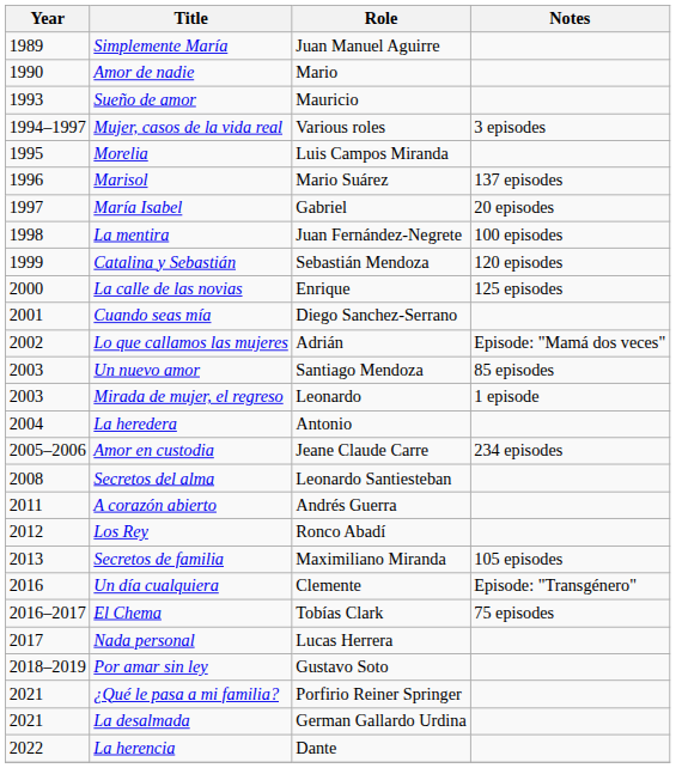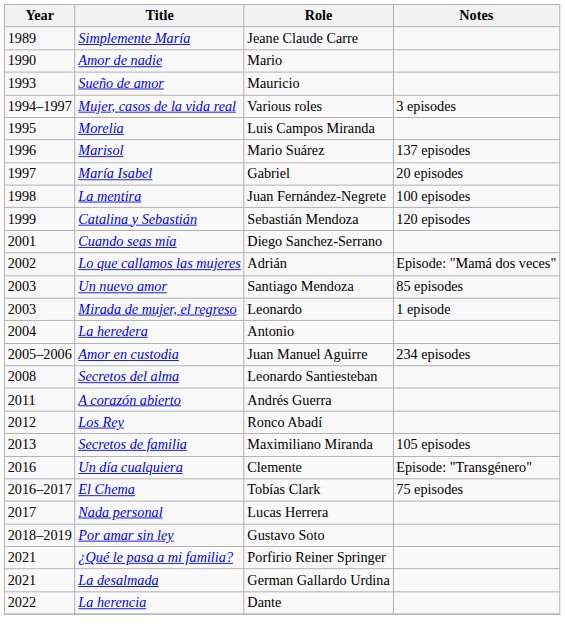Simplemente María | Role: Juan Manuel Aguirre -> Jeane Claude Carre
- row: 2000 | La calle de las novias | Enrique | 125 episodes
Amor en custodia | Role: Jeane Claude Carre -> Juan Manuel Aguirre
